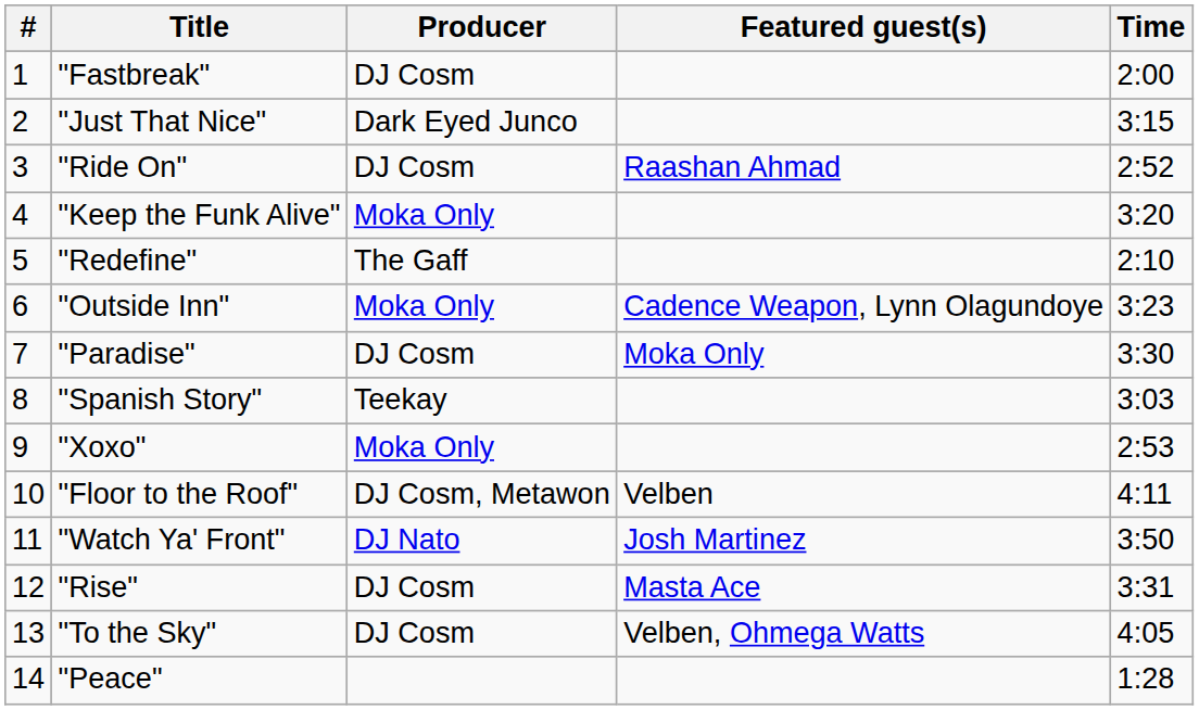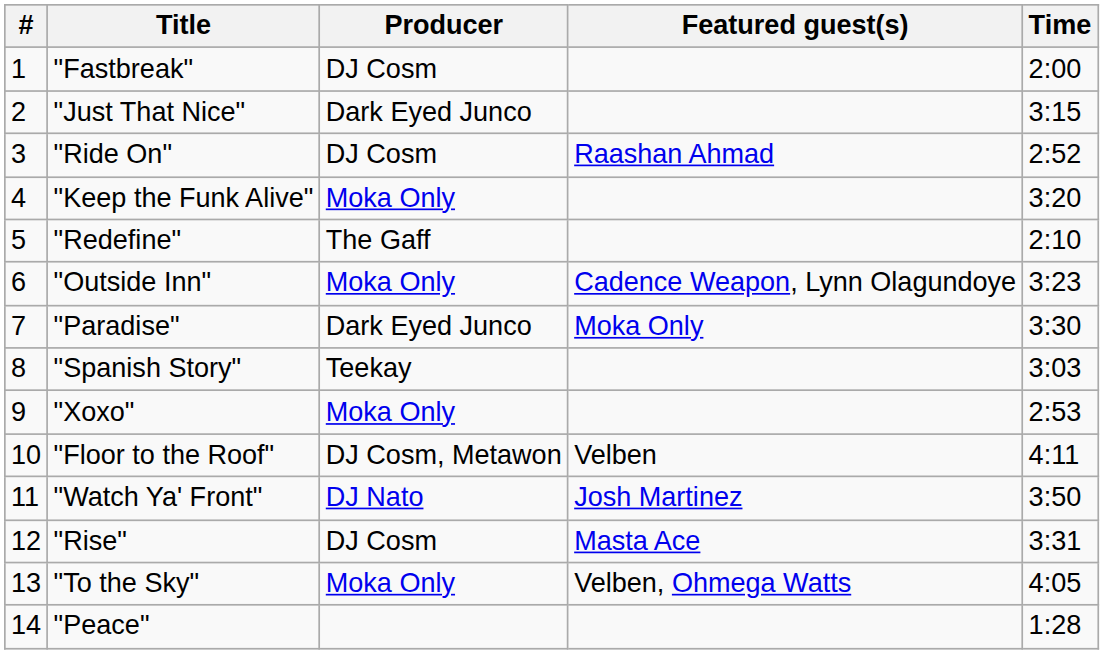"Paradise" | Producer: DJ Cosm -> Dark Eyed Junco
"To the Sky" | Producer: DJ Cosm -> Moka Only
